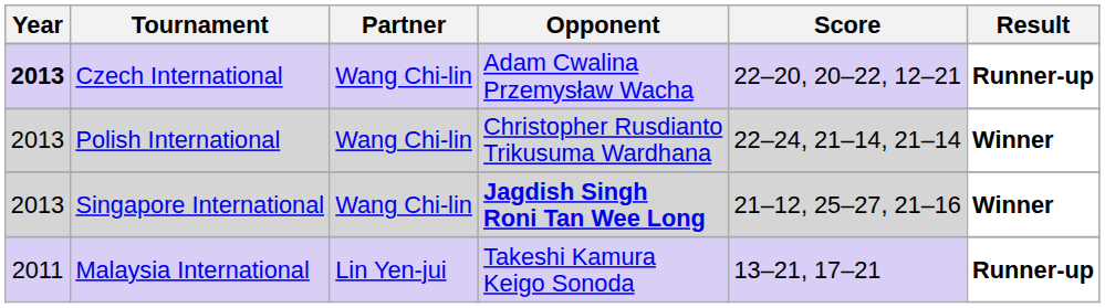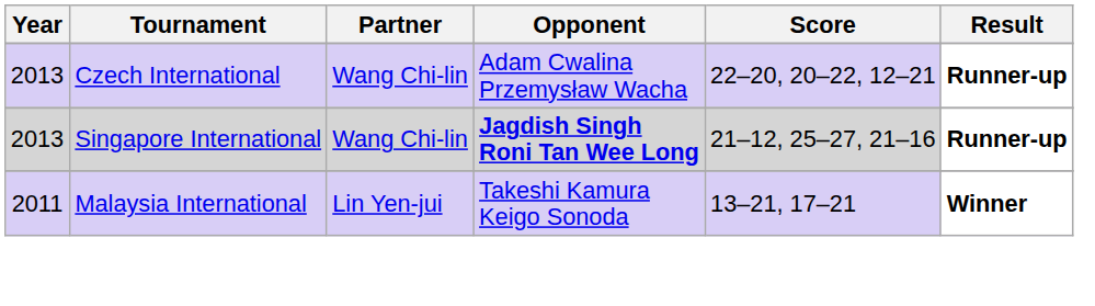Czech International | Year: bold -> normal
- row: 2013 | Polish International | Wang Chi-lin | Christopher Rusdianto Trikusuma Wardhana | 22–24, 21–14, 21–14 | Winner
Singapore International | Result: Winner -> Runner-up
Malaysia International | Result: Runner-up -> Winner
